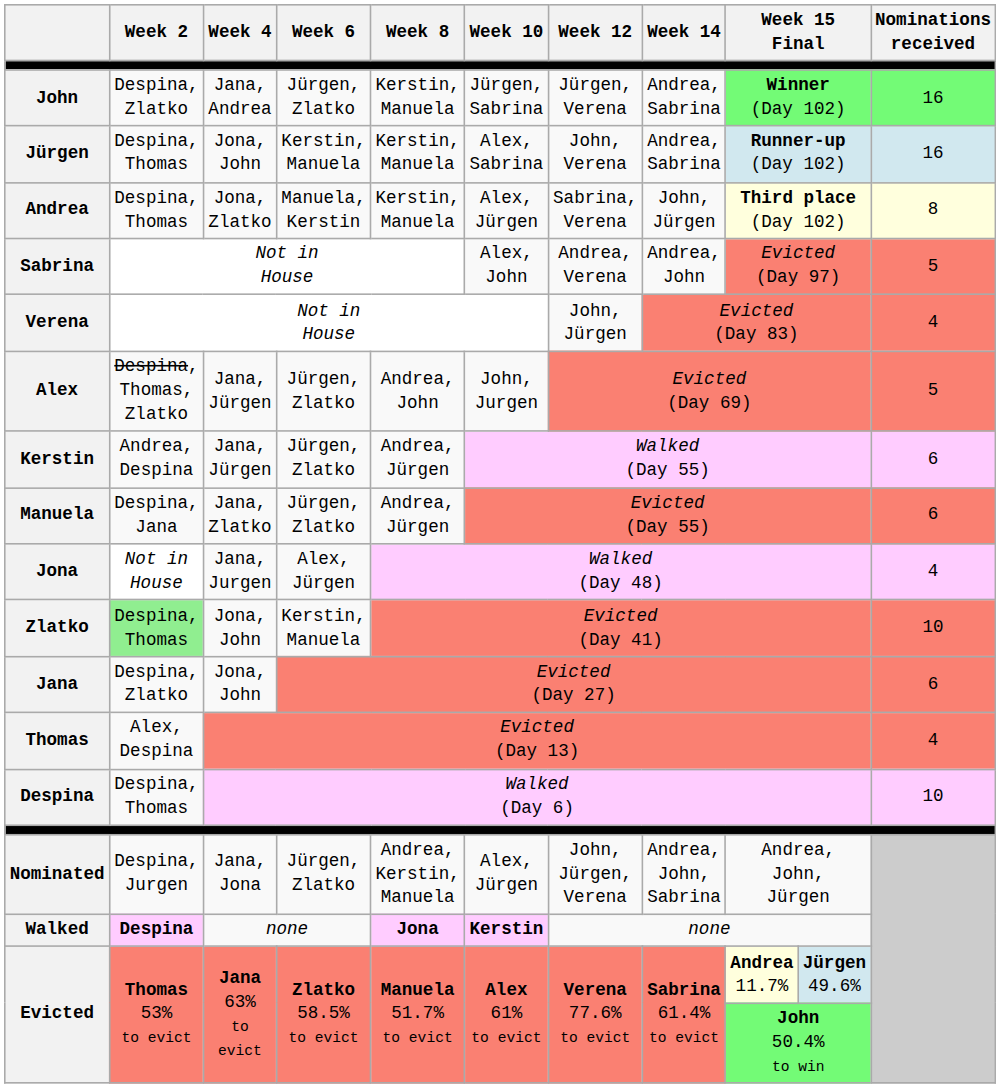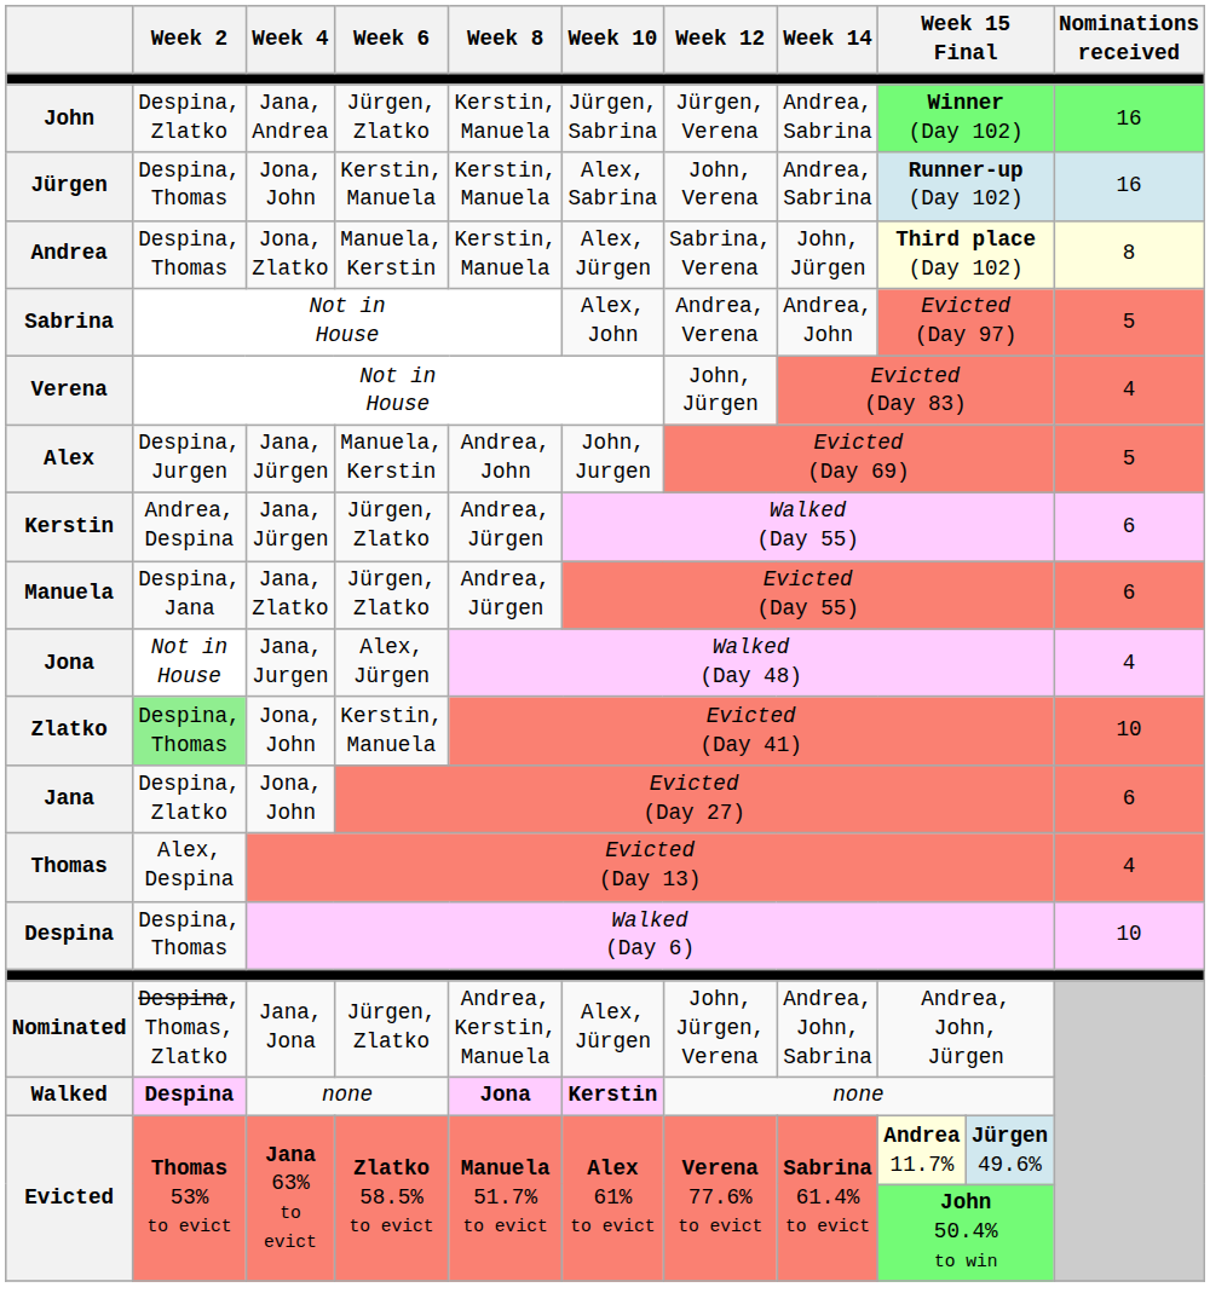Alex | Week 2: Despina, Thomas, Zlatko -> Despina, Jurgen
Alex | Week 6: Jürgen, Zlatko -> Manuela, Kerstin
Nominated | Week 2: Despina, Jurgen -> Despina, Thomas, Zlatko
